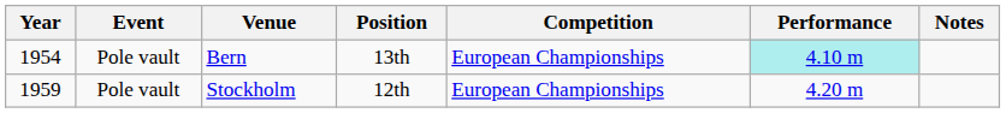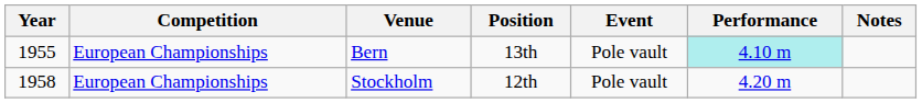columns swapped: Competition <-> Event
Bern | Year: 1954 -> 1955
Stockholm | Year: 1959 -> 1958
